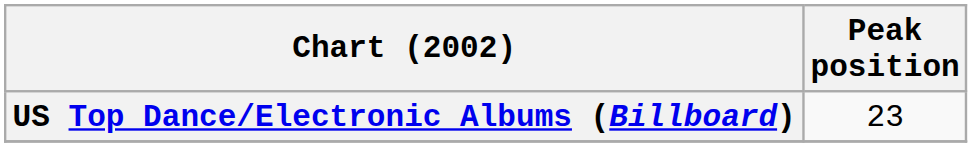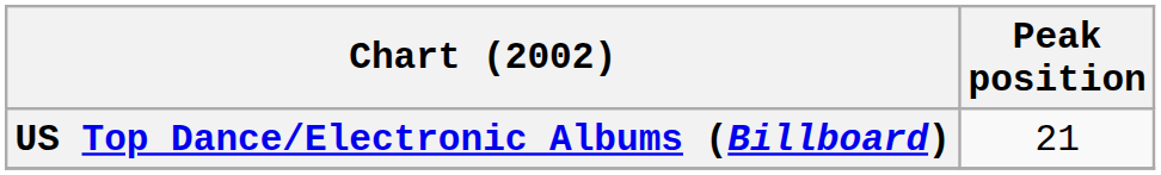US Top Dance/Electronic Albums (Billboard) | Peak position: 23 -> 21
